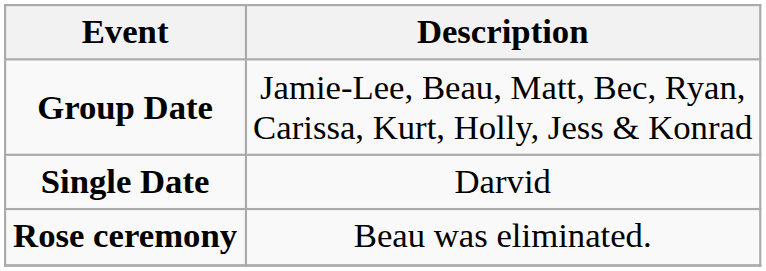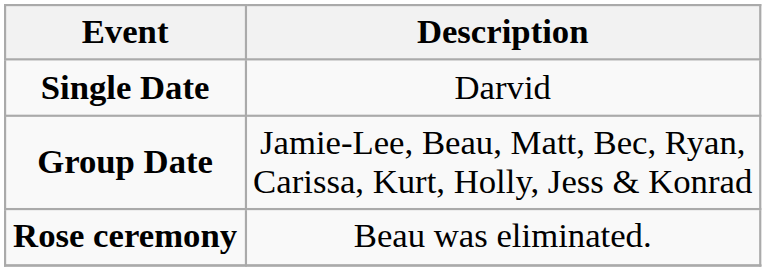rows swapped: Group Date <-> Single Date
